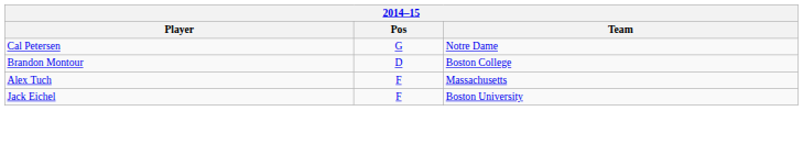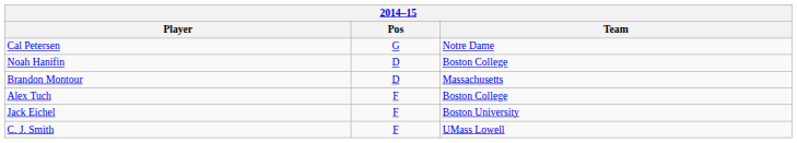+ row: Noah Hanifin | D | Boston College
Brandon Montour | Team: Boston College -> Massachusetts
Alex Tuch | Team: Massachusetts -> Boston College
+ row: C. J. Smith | F | UMass Lowell
